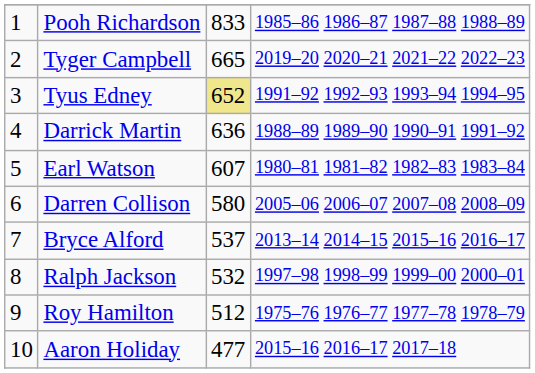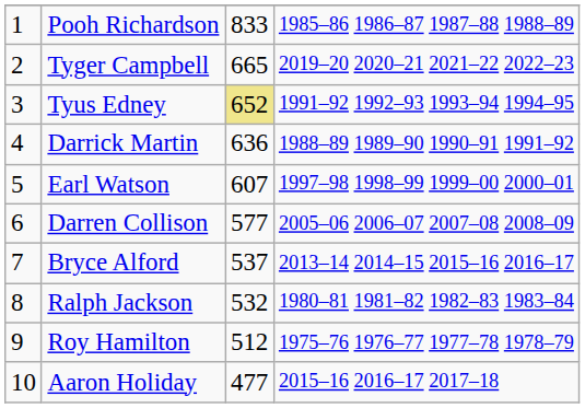Earl Watson | column 4: 1980–81 1981–82 1982–83 1983–84 -> 1997–98 1998–99 1999–00 2000–01
Darren Collison | column 3: 580 -> 577
Ralph Jackson | column 4: 1997–98 1998–99 1999–00 2000–01 -> 1980–81 1981–82 1982–83 1983–84
